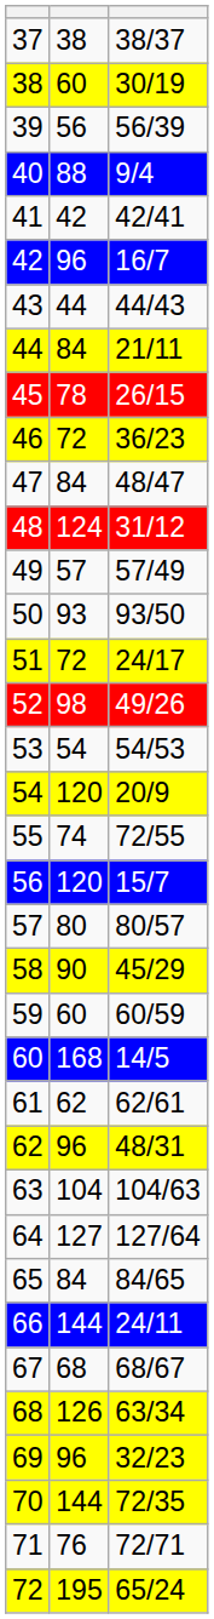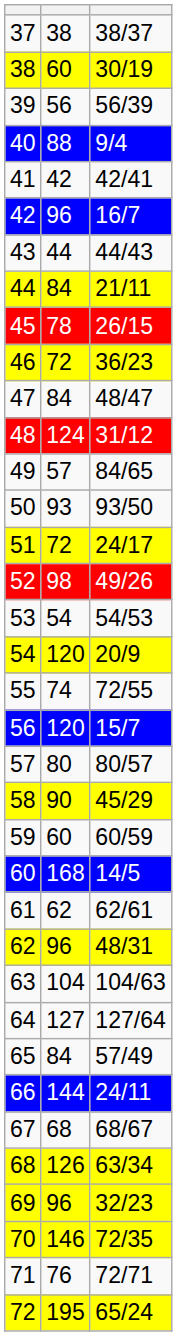49 | column 3: 57/49 -> 84/65
65 | column 3: 84/65 -> 57/49
70 | column 2: 144 -> 146
